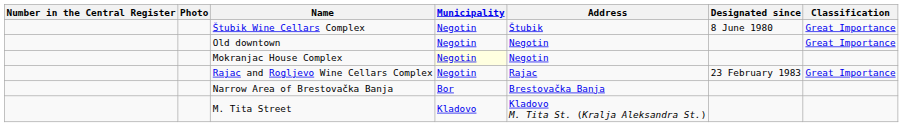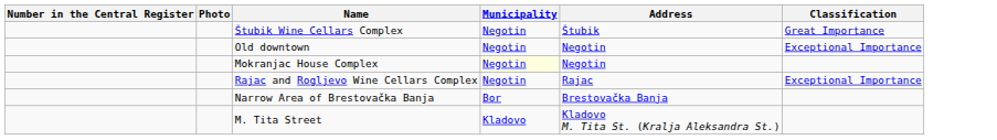- column: Designated since | 8 June 1980 | 23 February 1983
Old downtown | Classification: Great Importance -> Exceptional Importance
Rajac and Rogljevo Wine Cellars Complex | Classification: Great Importance -> Exceptional Importance
